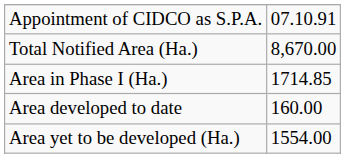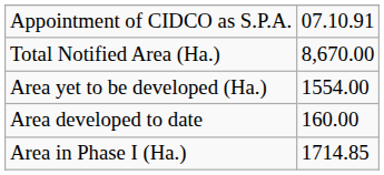rows swapped: Area in Phase I (Ha.) <-> Area yet to be developed (Ha.)
